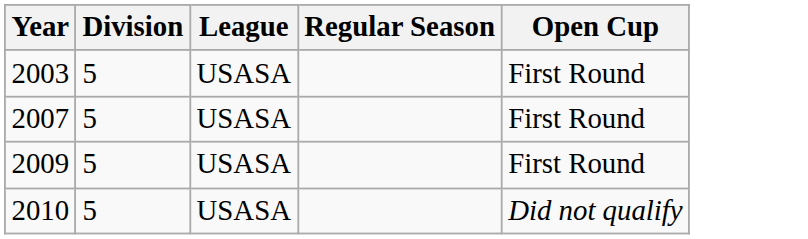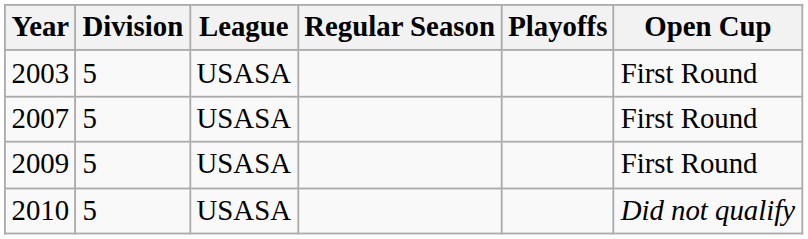+ column: Playoffs
